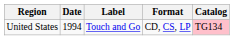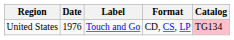United States | Date: 1994 -> 1976
